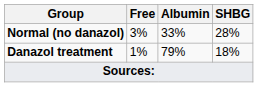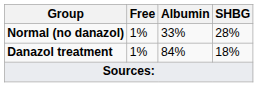Normal (no danazol) | Free: 3% -> 1%
Danazol treatment | Albumin: 79% -> 84%
